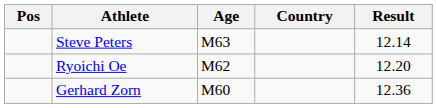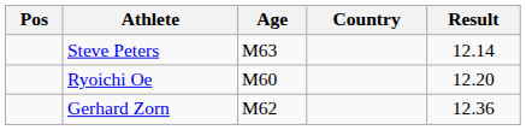Ryoichi Oe | Age: M62 -> M60
Gerhard Zorn | Age: M60 -> M62
